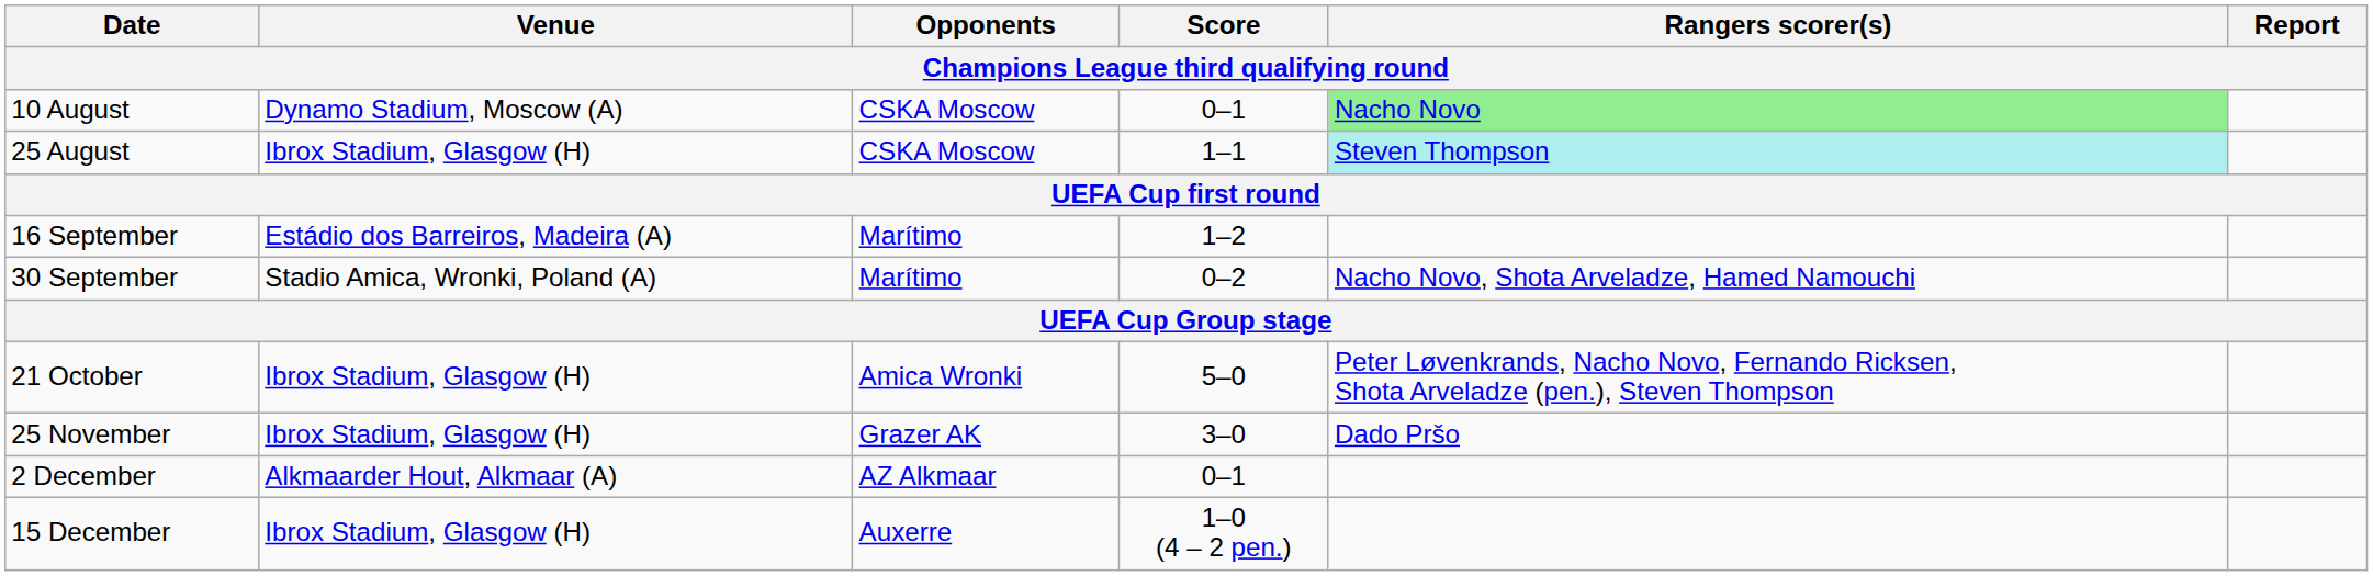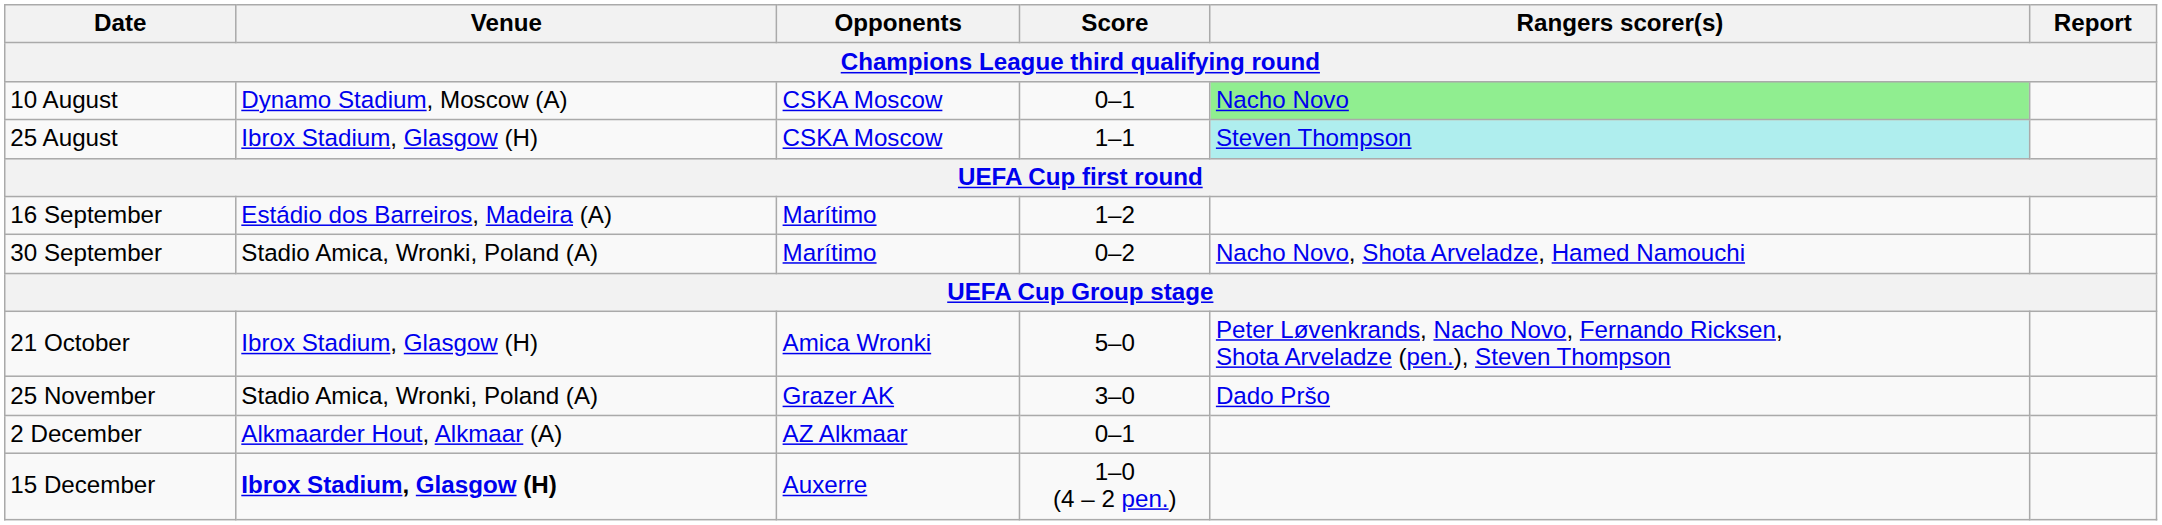25 November | Venue: Ibrox Stadium, Glasgow (H) -> Stadio Amica, Wronki, Poland (A)
15 December | Venue: normal -> bold
